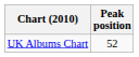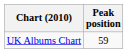UK Albums Chart | Peak position: 52 -> 59
